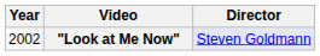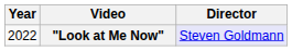"Look at Me Now" | Year: 2002 -> 2022
